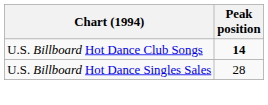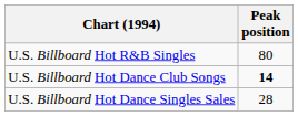+ row: U.S. Billboard Hot R&B Singles | 80
